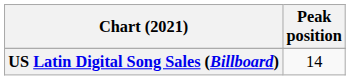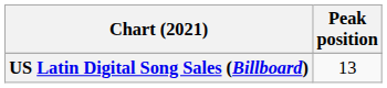US Latin Digital Song Sales (Billboard) | Peak position: 14 -> 13
